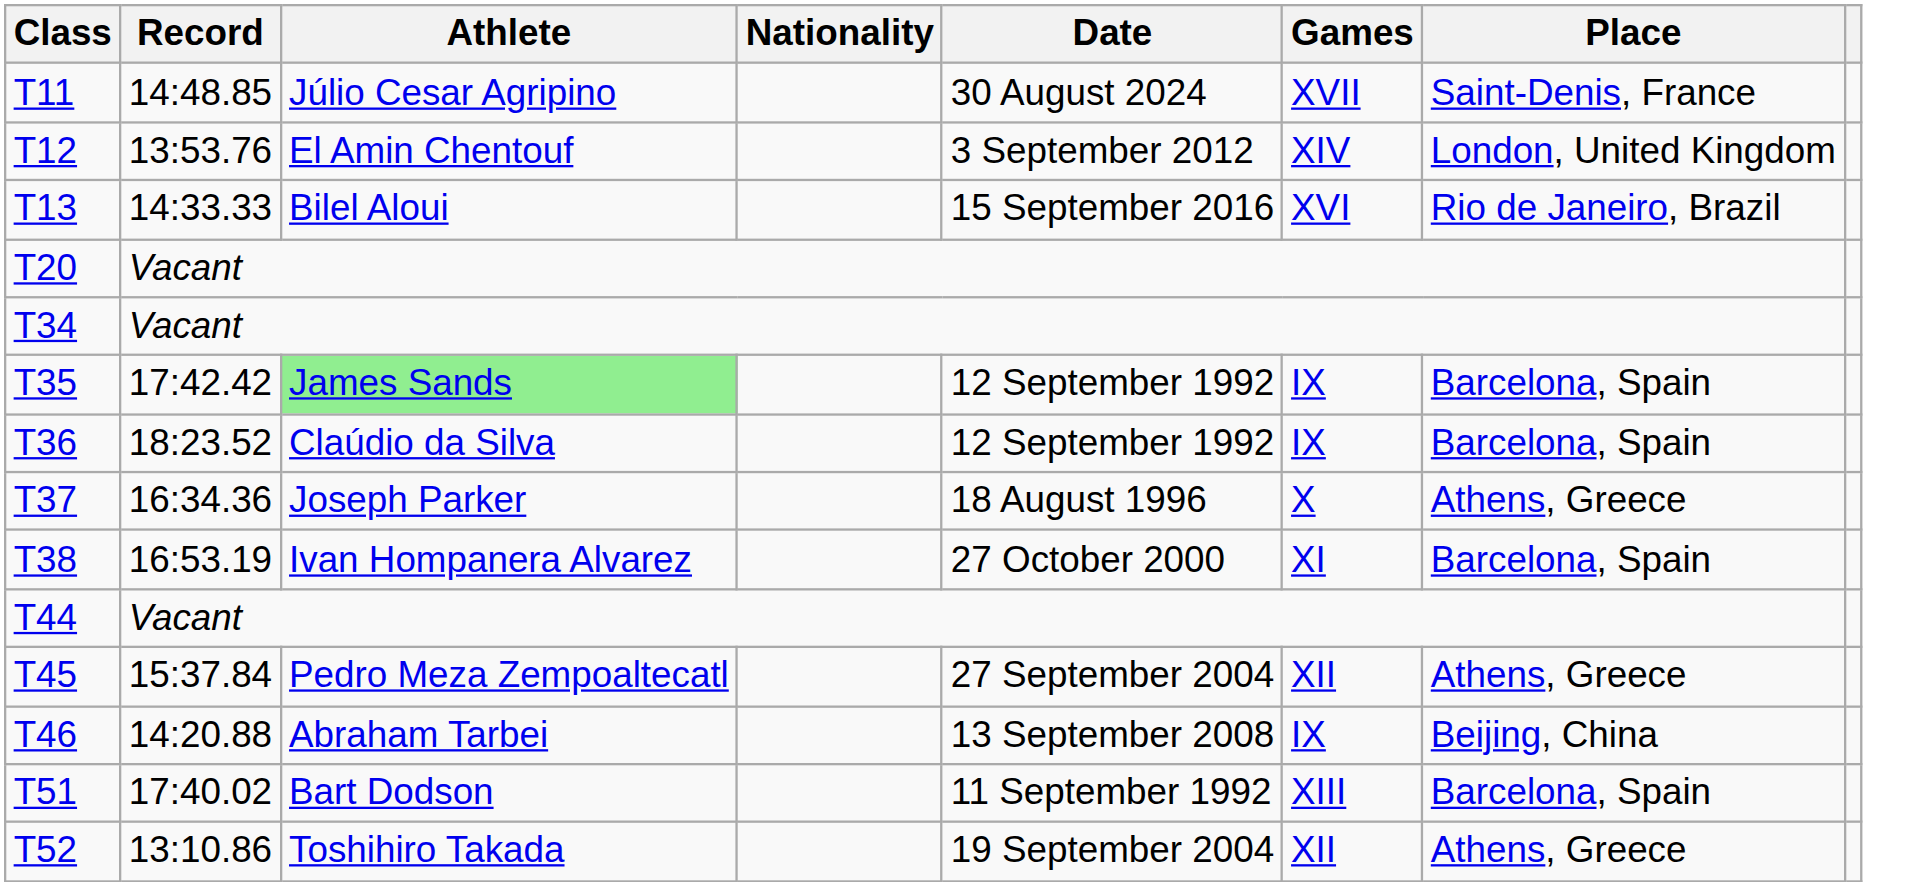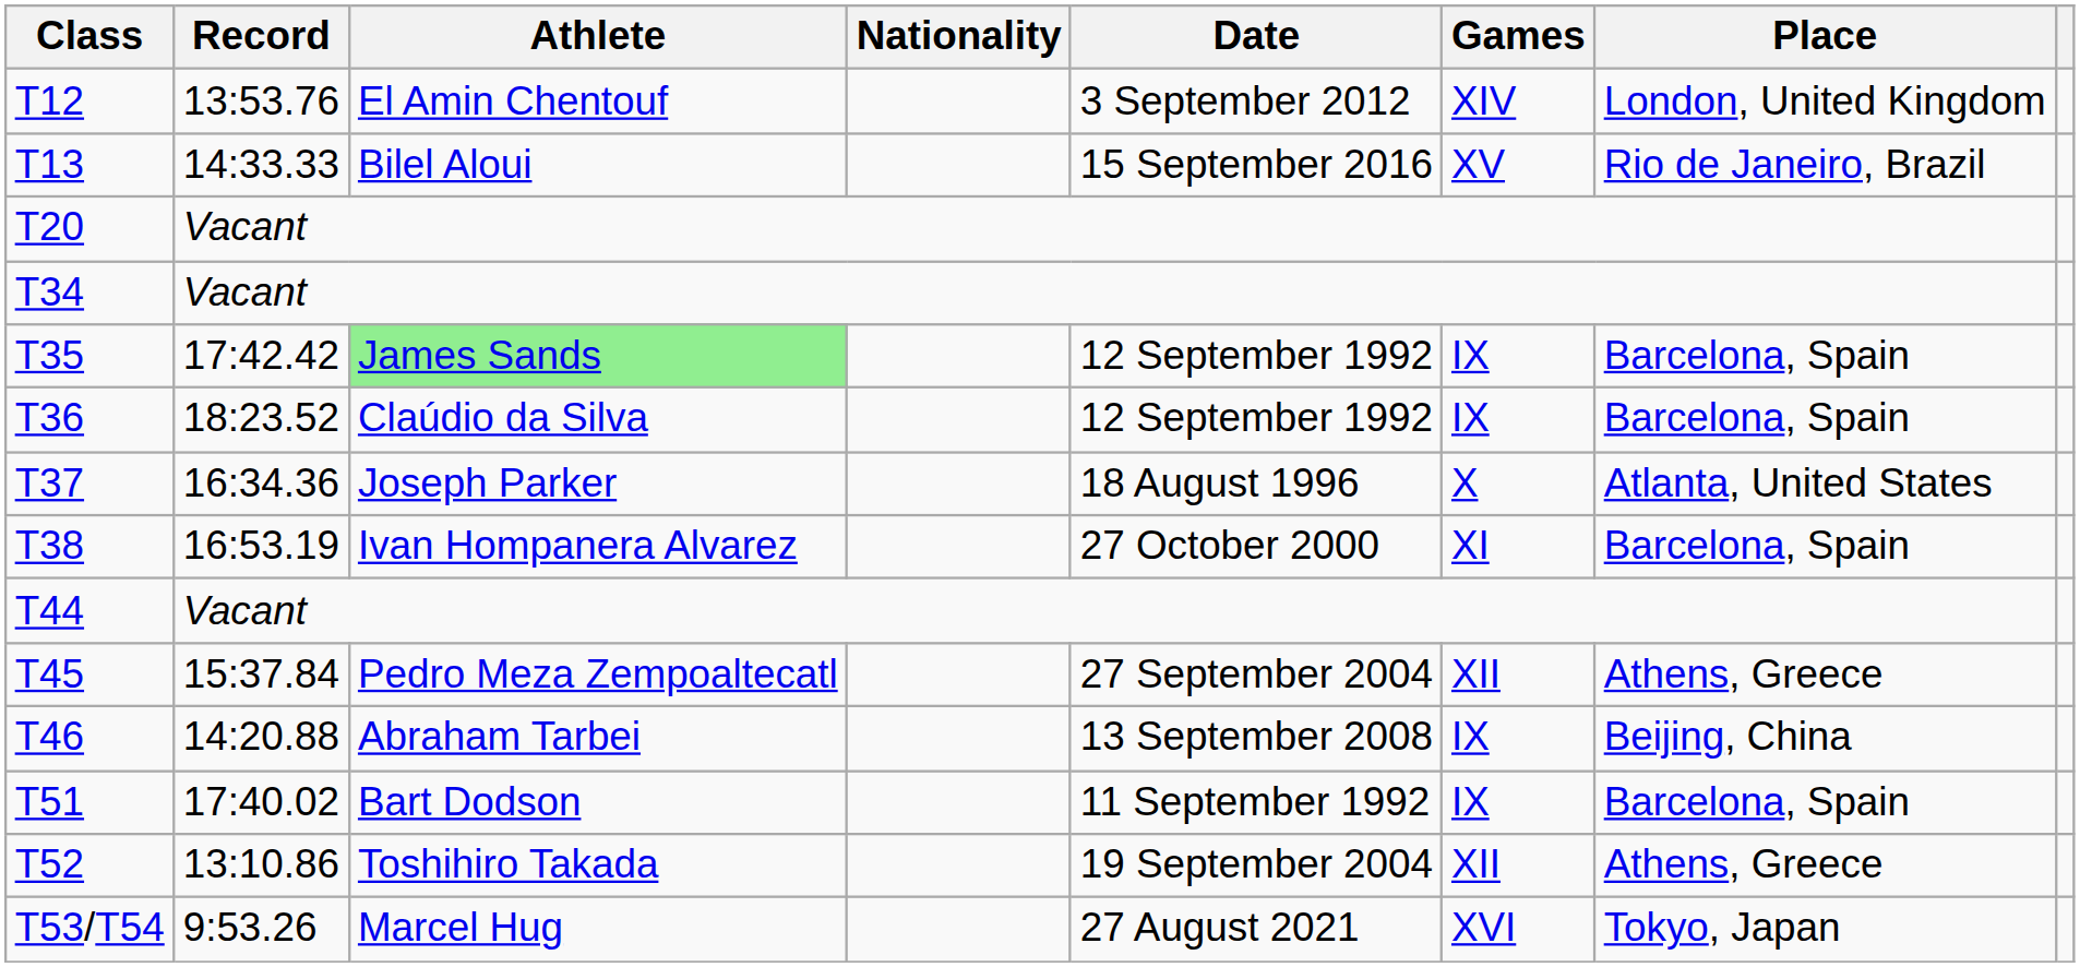- row: T11 | 14:48.85 | Júlio Cesar Agripino | 30 August 2024 | XVII | Saint-Denis, France
T13 | Games: XVI -> XV
T37 | Place: Athens, Greece -> Atlanta, United States
T51 | Games: XIII -> IX
+ row: T53/T54 | 9:53.26 | Marcel Hug | 27 August 2021 | XVI | Tokyo, Japan
